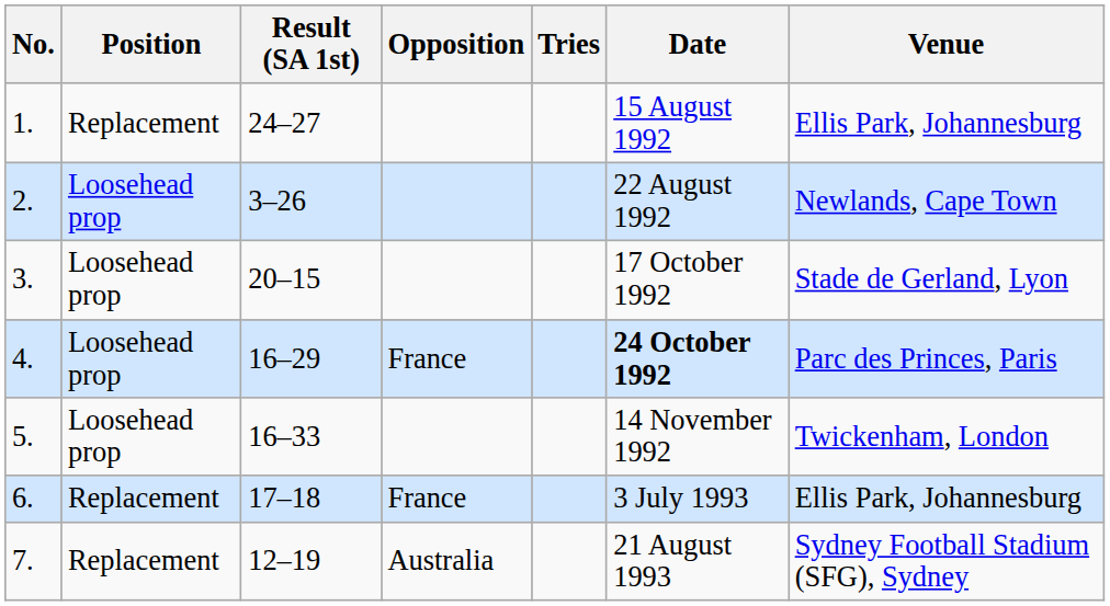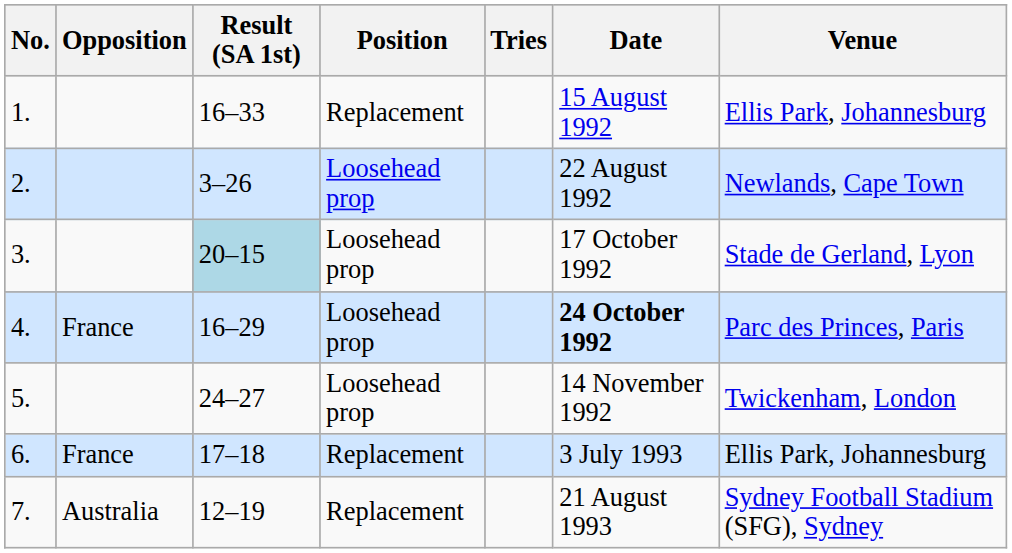columns swapped: Opposition <-> Position
1. | Result (SA 1st): 24–27 -> 16–33
3. | Result (SA 1st): no background -> lightblue background
5. | Result (SA 1st): 16–33 -> 24–27
